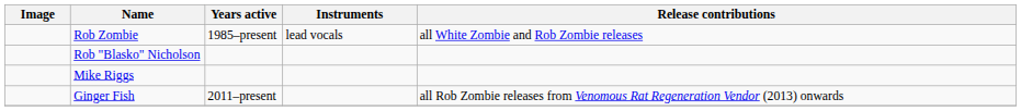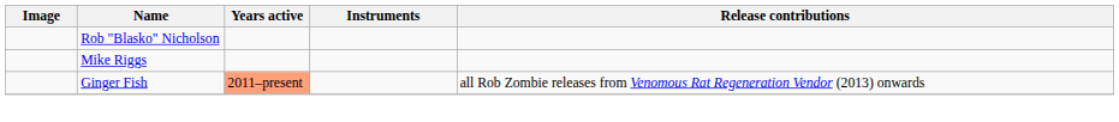- row: Rob Zombie | 1985–present | lead vocals | all White Zombie and Rob Zombie releases
Ginger Fish | Years active: no background -> lightsalmon background
